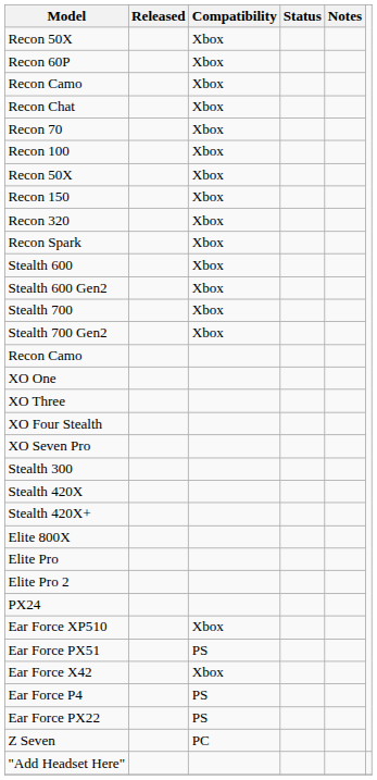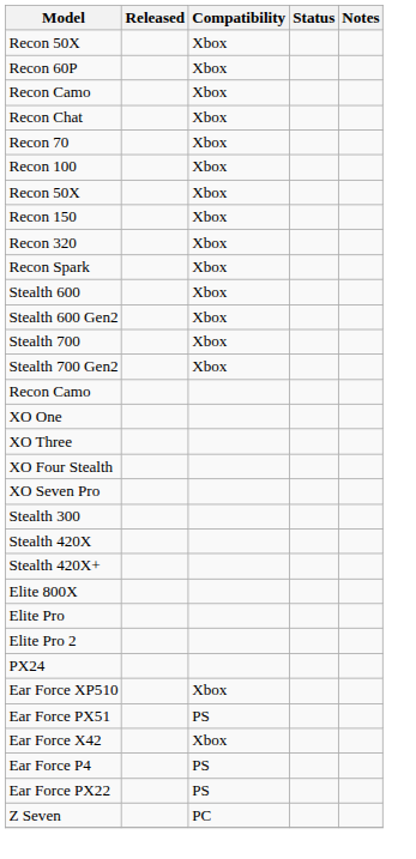- row: "Add Headset Here"
